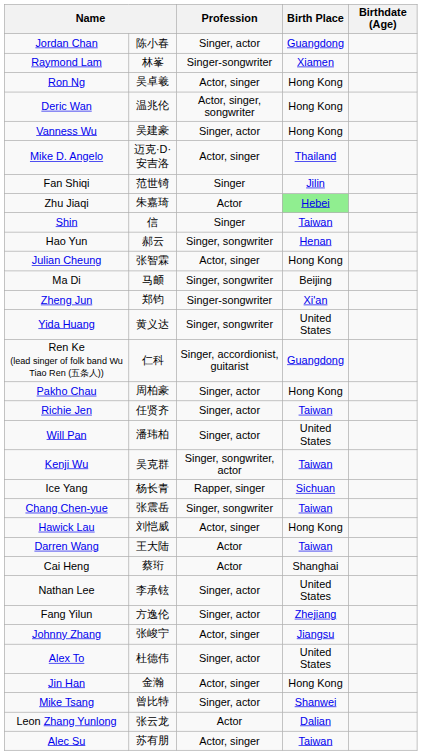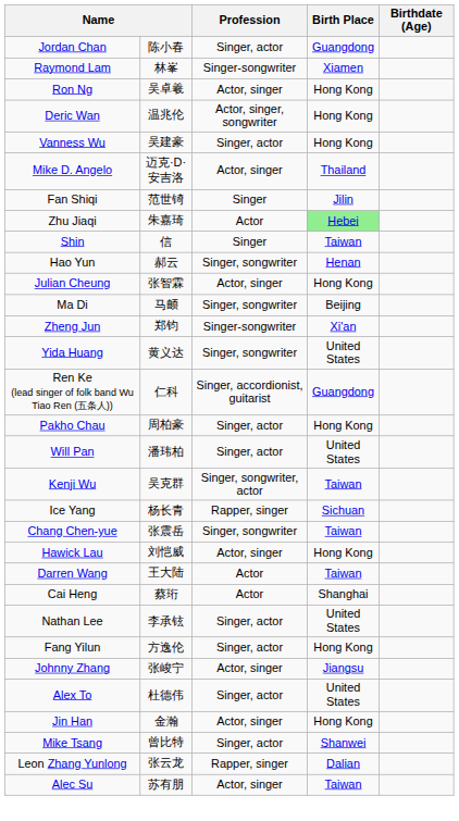- row: Richie Jen | 任贤齐 | Singer, actor | Taiwan
Fang Yilun | Birth Place: Zhejiang -> Hong Kong
Leon Zhang Yunlong | Profession: Actor -> Rapper, singer
